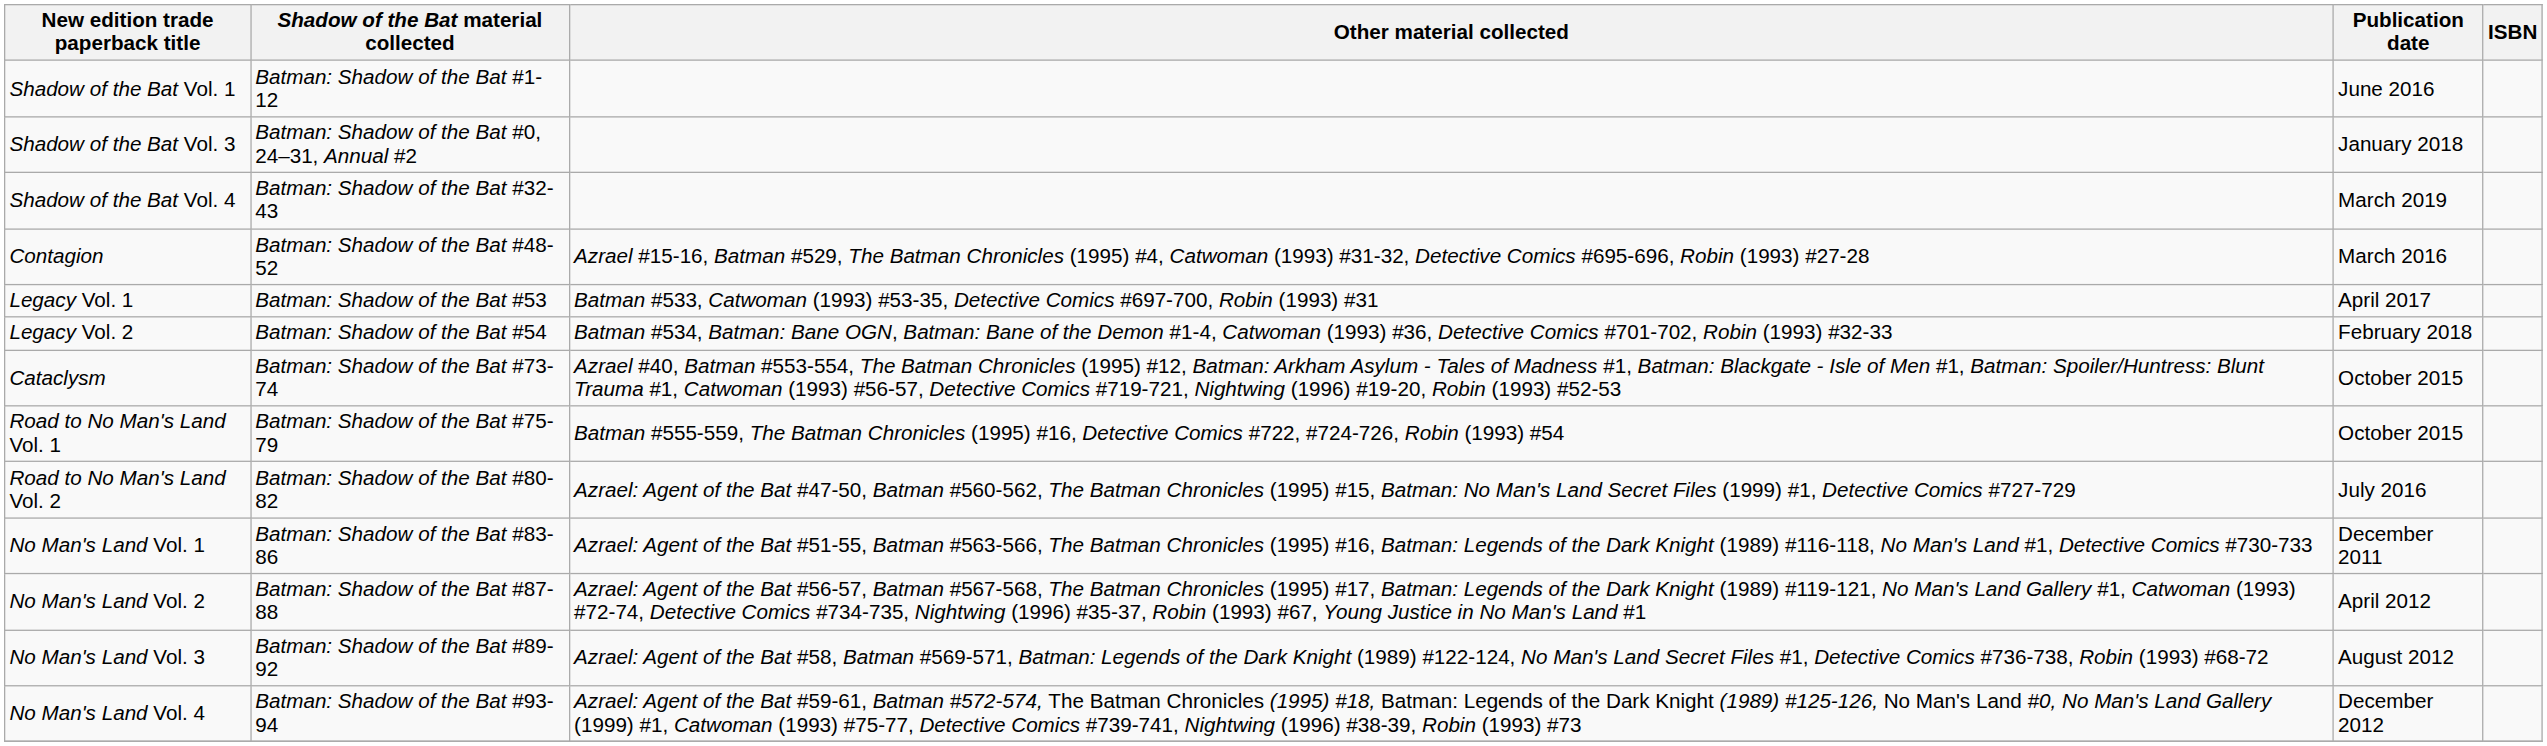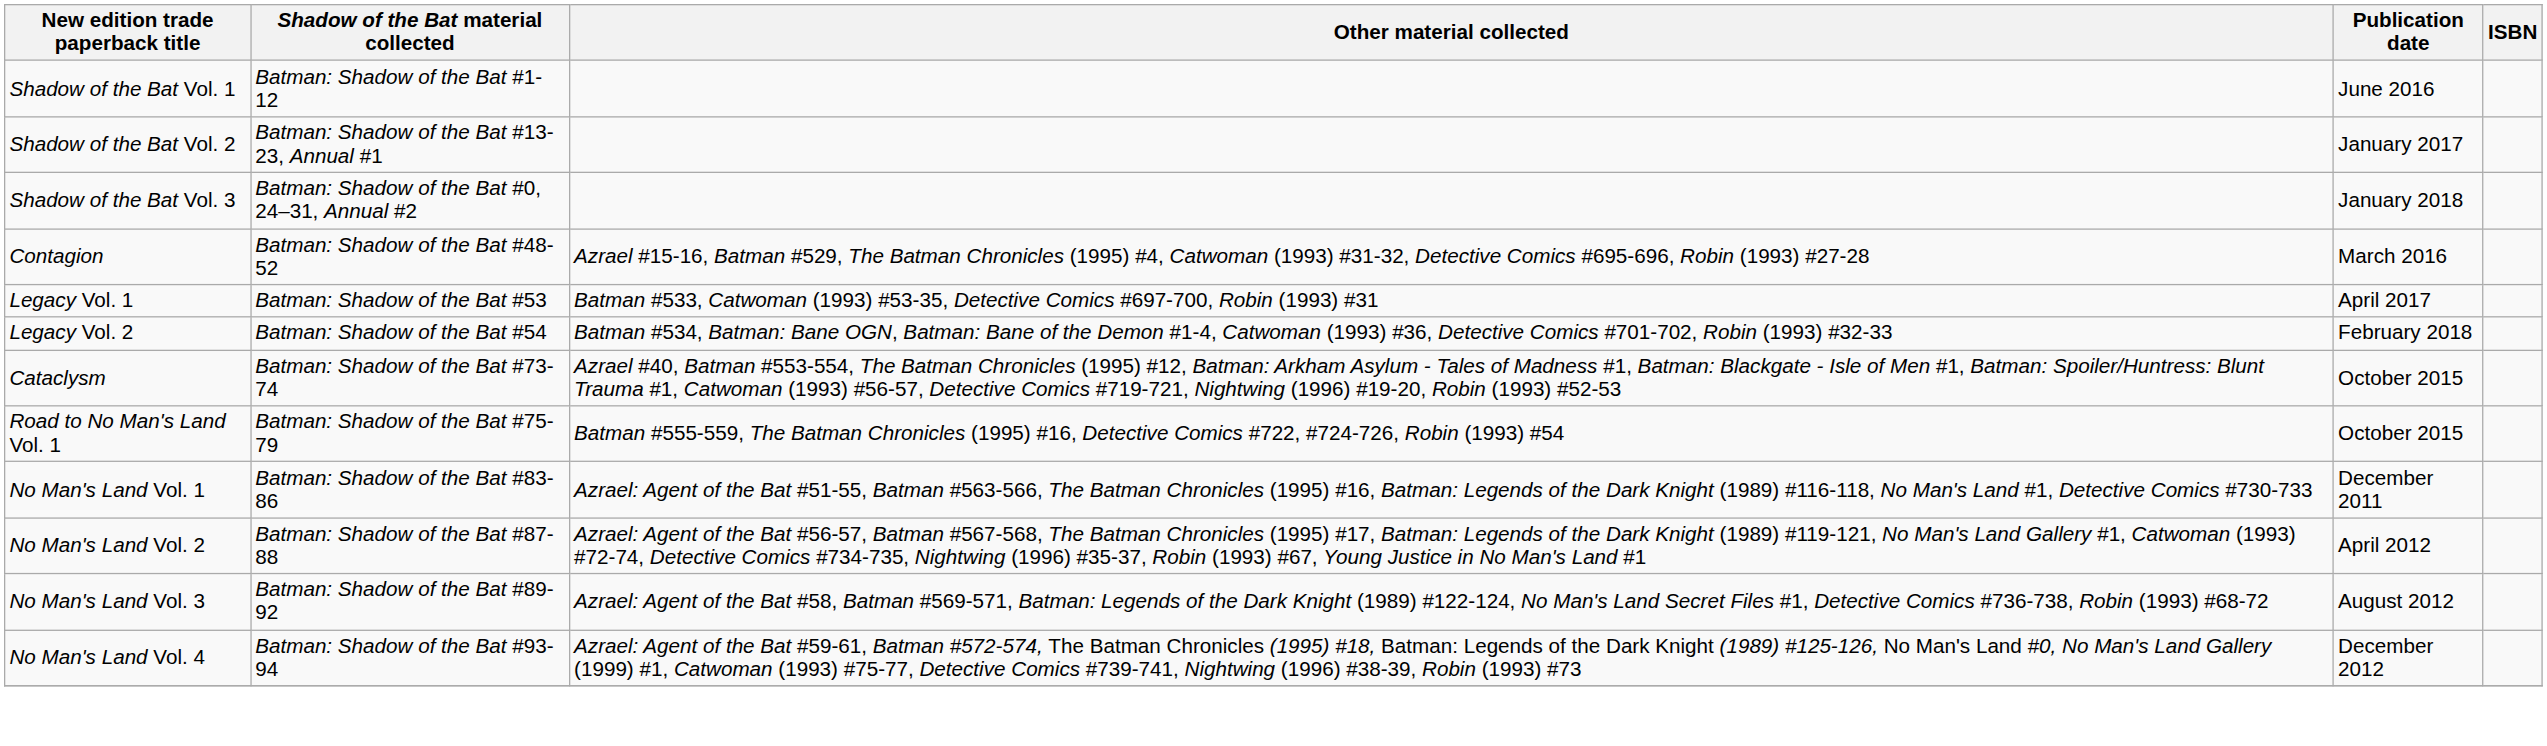+ row: Shadow of the Bat Vol. 2 | Batman: Shadow of the Bat #13-23, Annual #1 | January 2017
- row: Shadow of the Bat Vol. 4 | Batman: Shadow of the Bat #32-43 | March 2019
- row: Road to No Man's Land Vol. 2 | Batman: Shadow of the Bat #80-82 | Azrael: Agent of the Bat #47-50, Batman #560-562, The Batman Chronicles (1995) #15, Batman: No Man's Land Secret Files (1999) #1, Detective Comics #727-729 | July 2016
